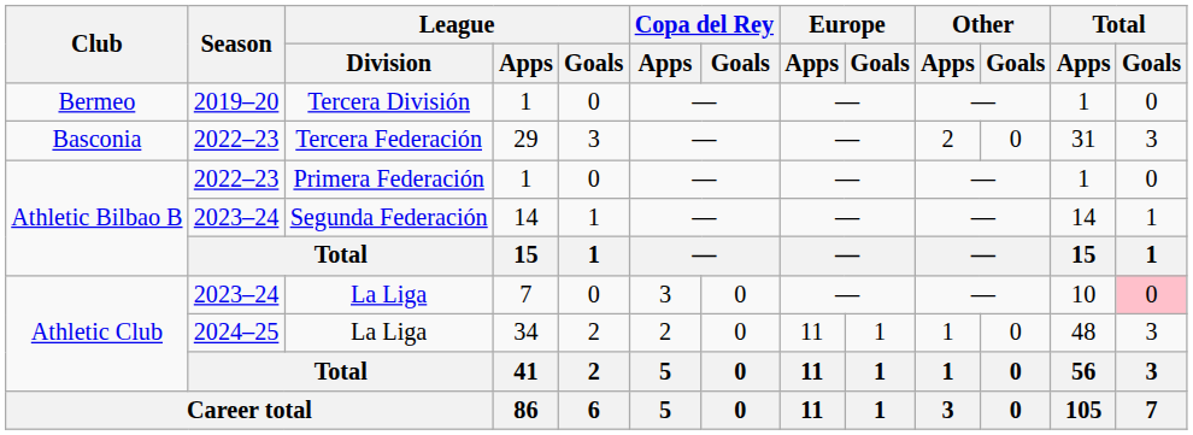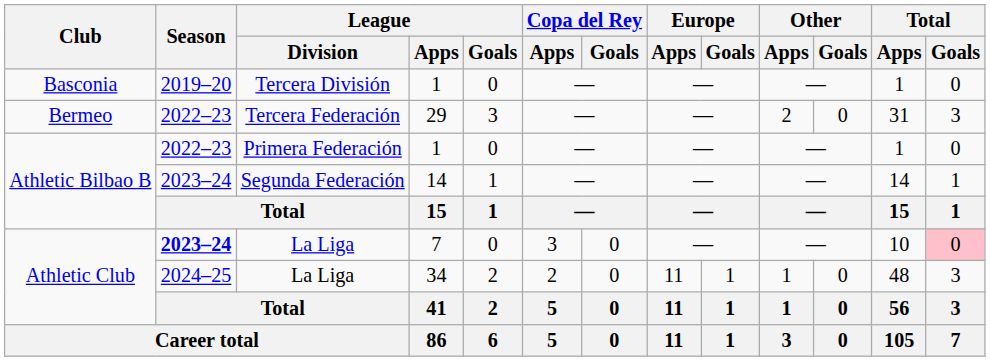Tercera División | Club: Bermeo -> Basconia
Tercera Federación | Club: Basconia -> Bermeo
La Liga / 7 | Season: normal -> bold
